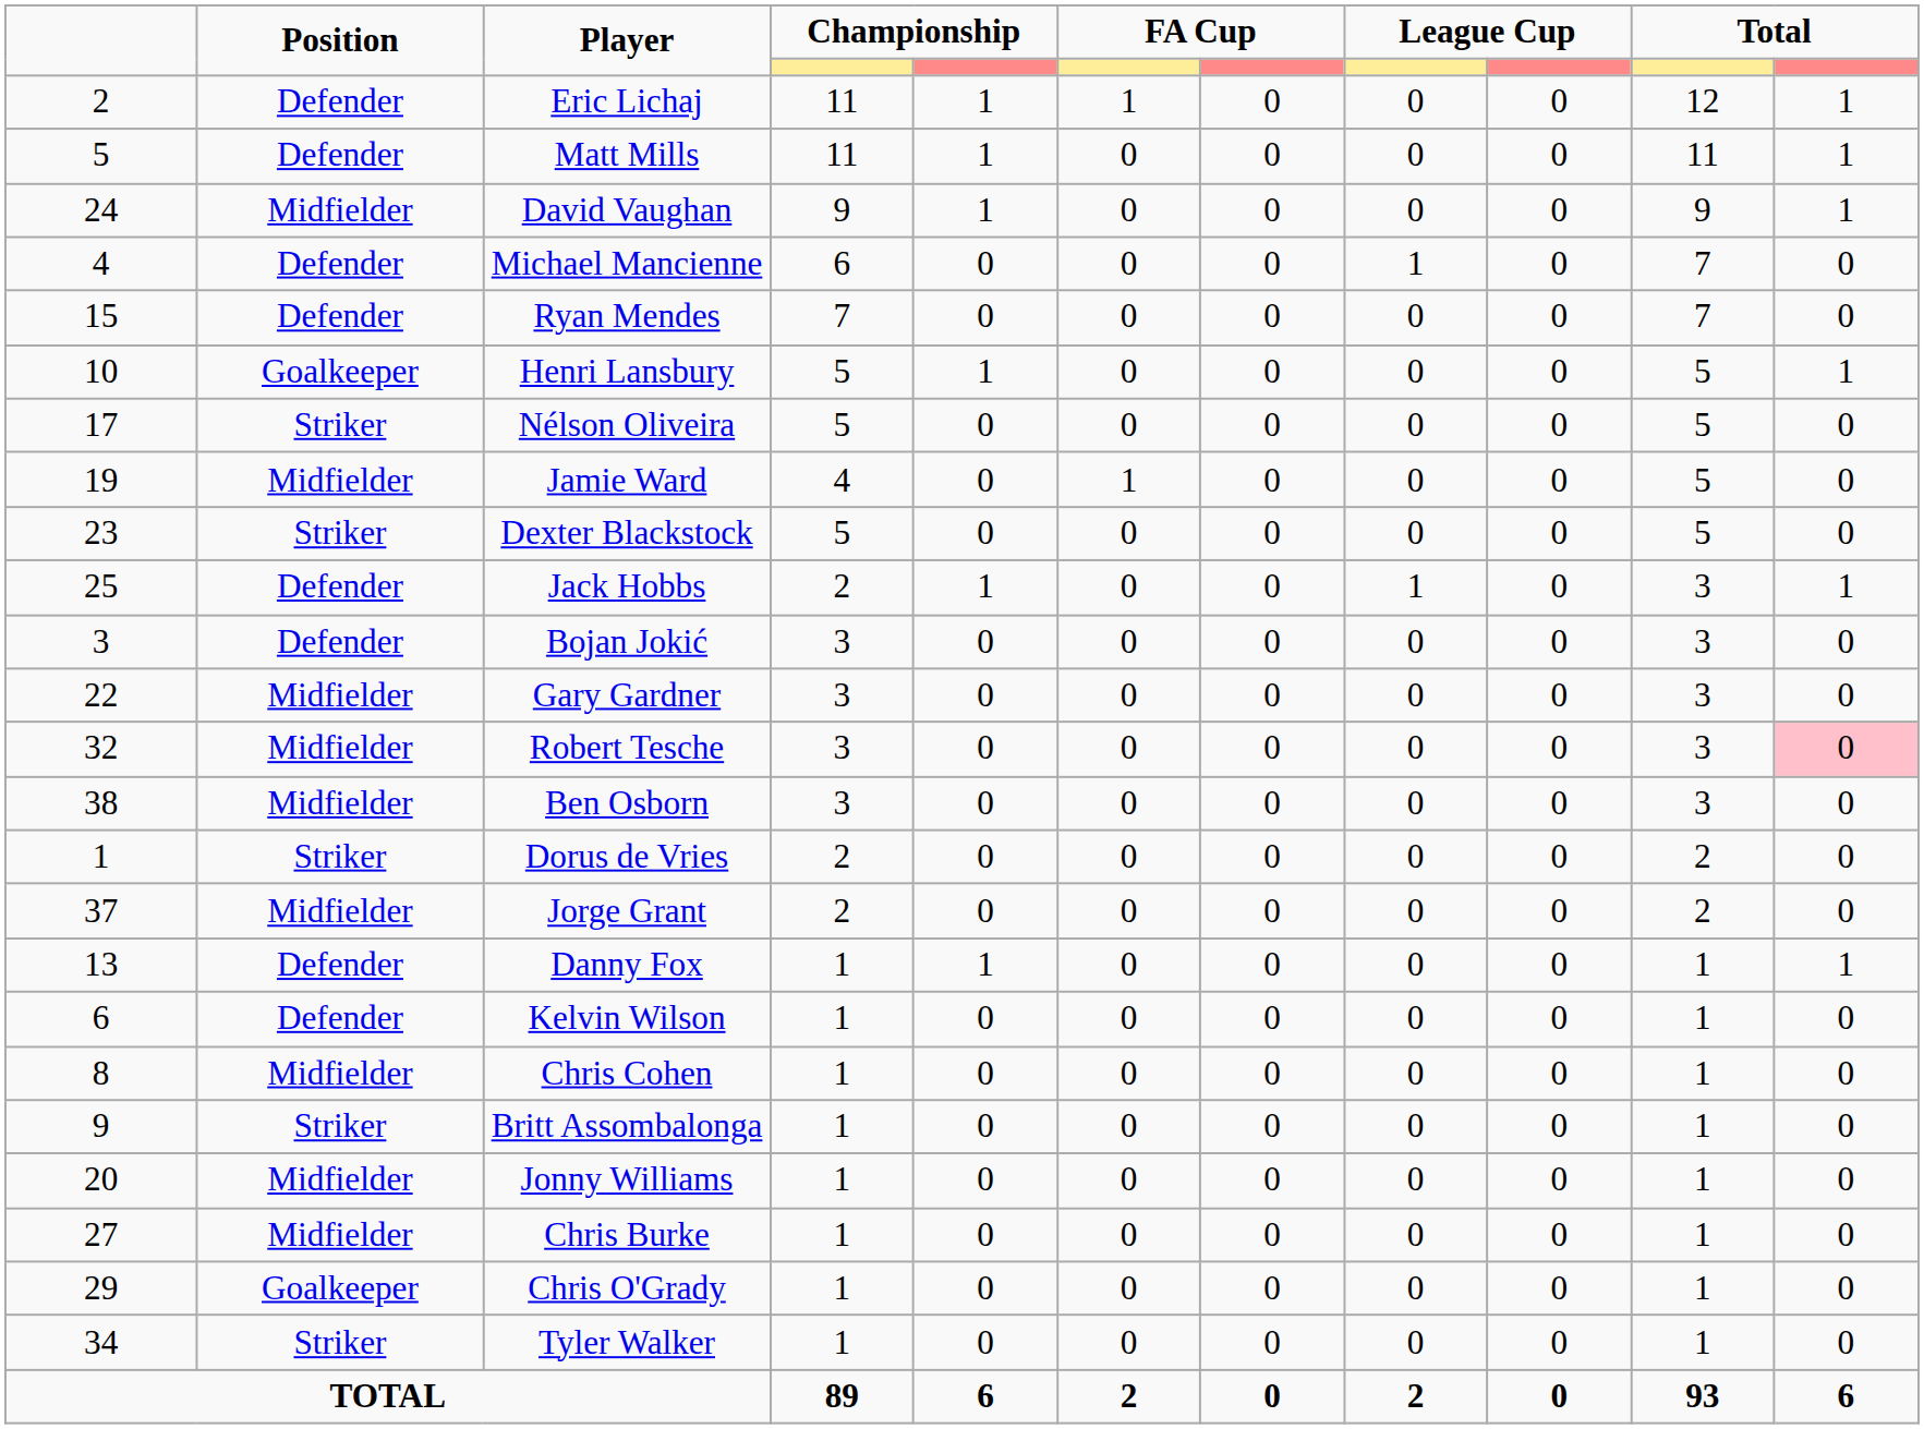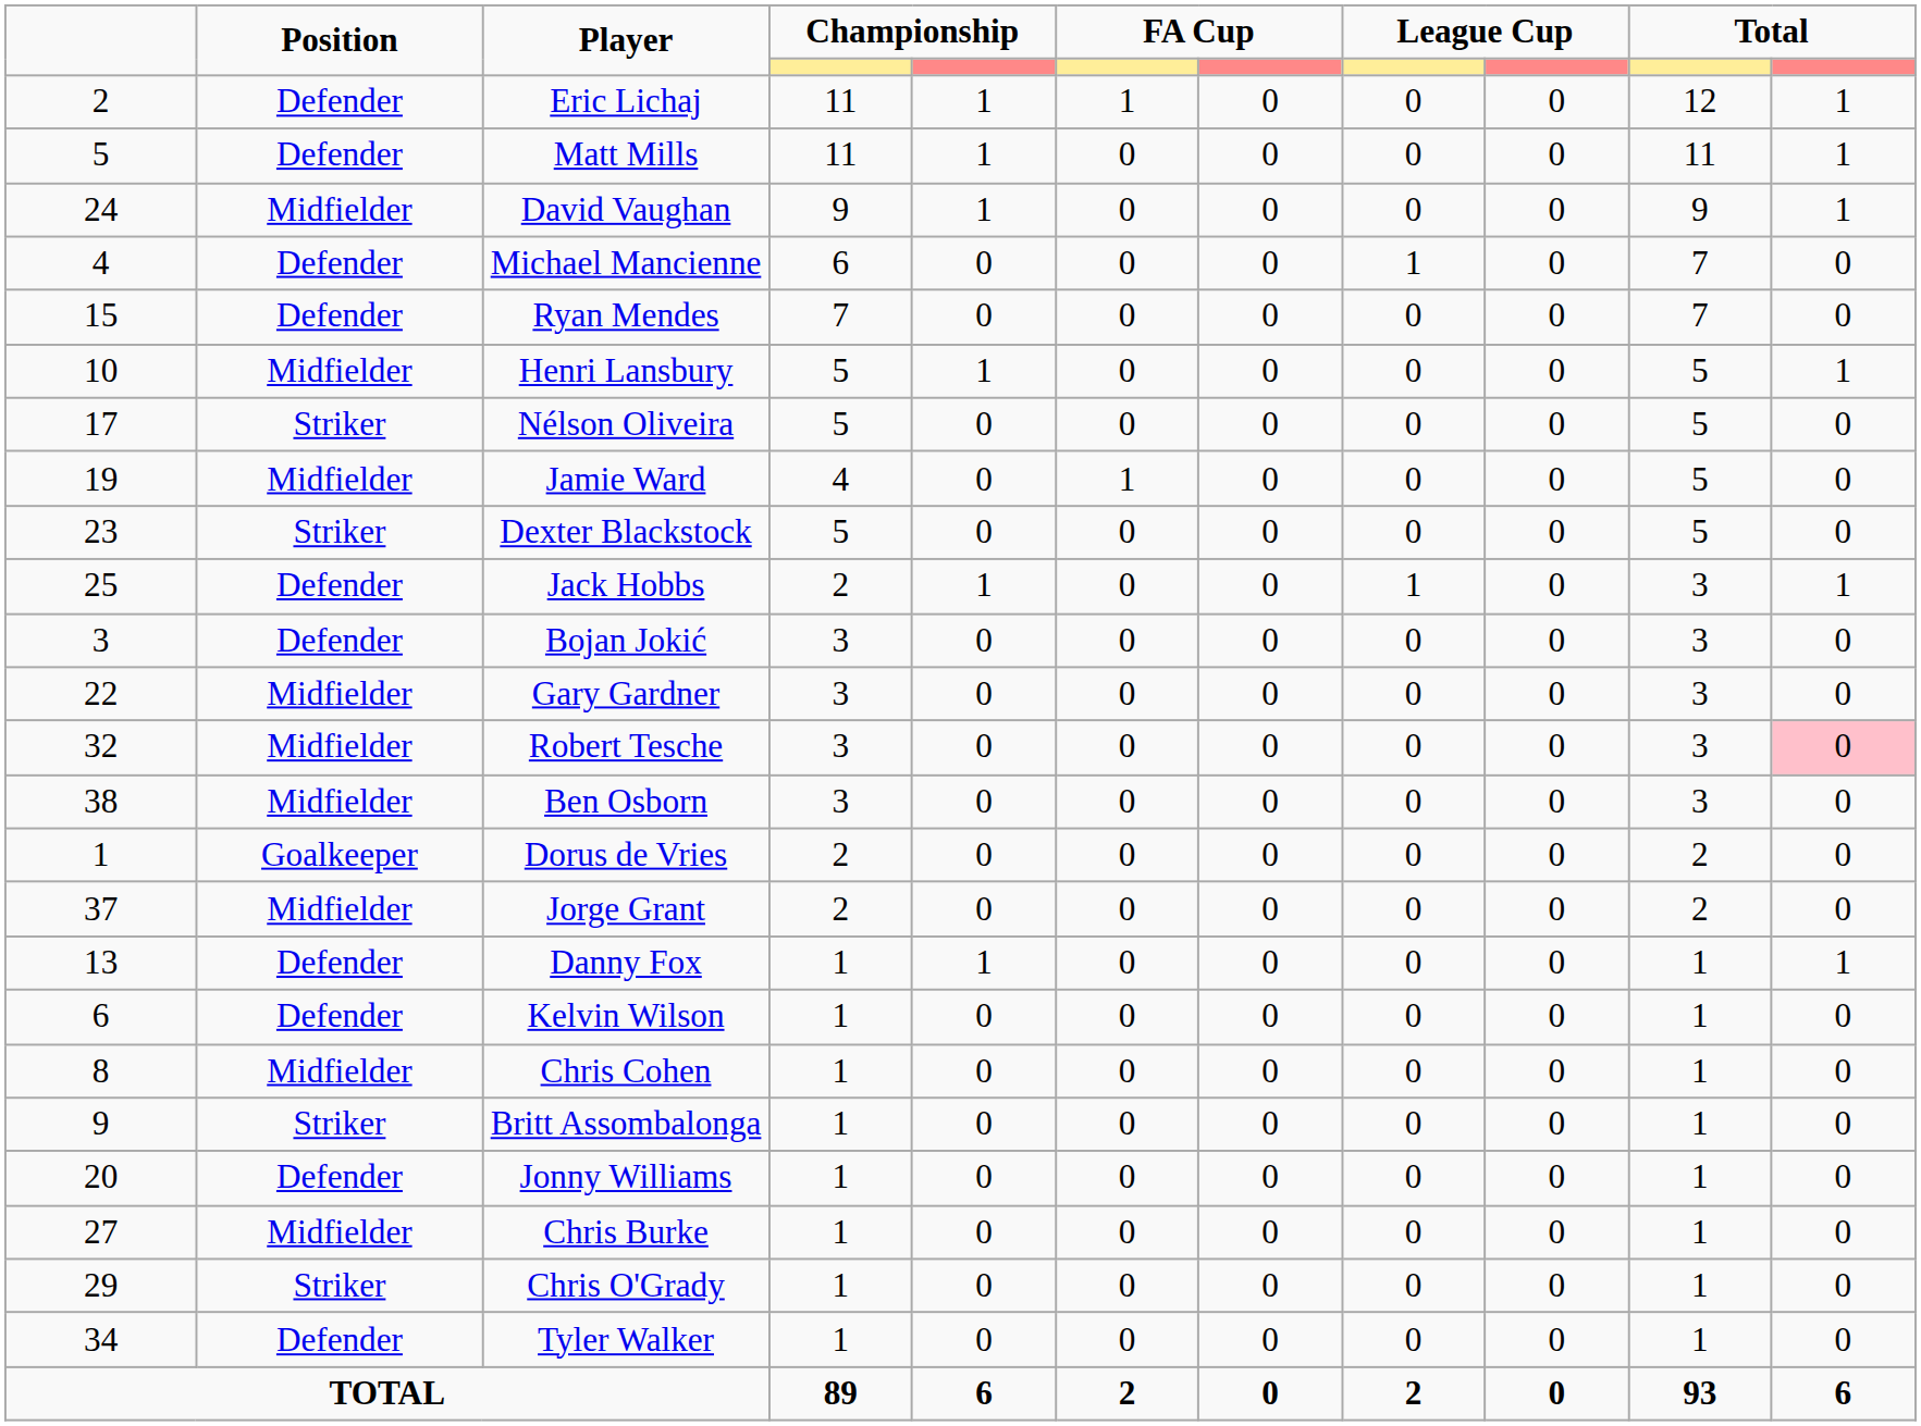Henri Lansbury | Position: Goalkeeper -> Midfielder
Dorus de Vries | Position: Striker -> Goalkeeper
Jonny Williams | Position: Midfielder -> Defender
Chris O'Grady | Position: Goalkeeper -> Striker
Tyler Walker | Position: Striker -> Defender
